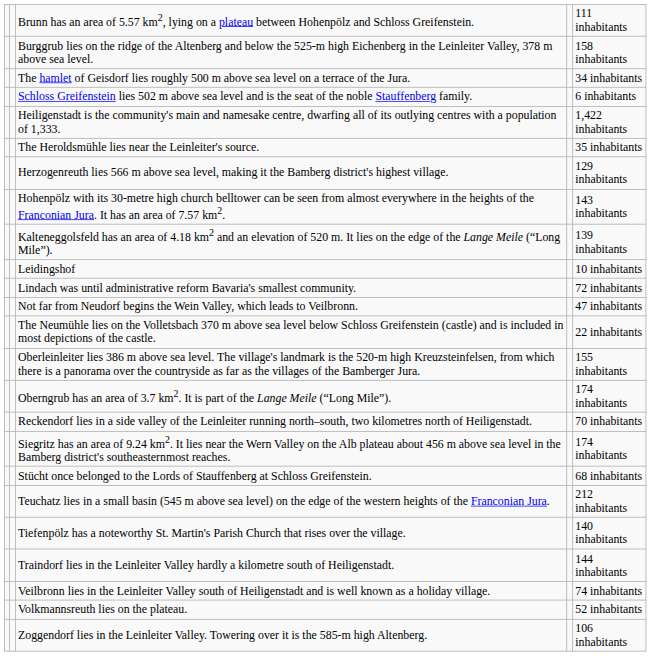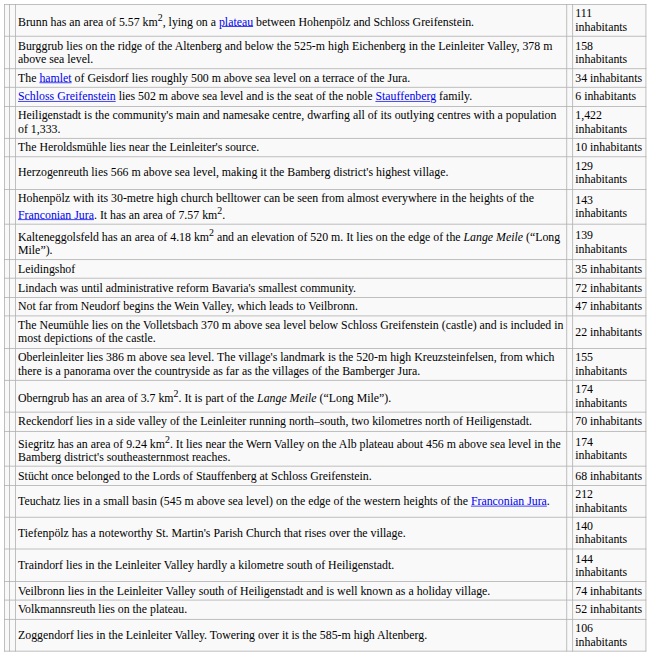The Heroldsmühle lies near the Leinleiter's source. | column 5: 35 inhabitants -> 10 inhabitants
Leidingshof | column 5: 10 inhabitants -> 35 inhabitants
